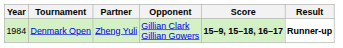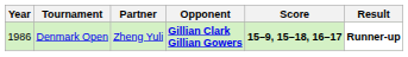Denmark Open | Year: 1984 -> 1986
Denmark Open | Opponent: normal -> bold
